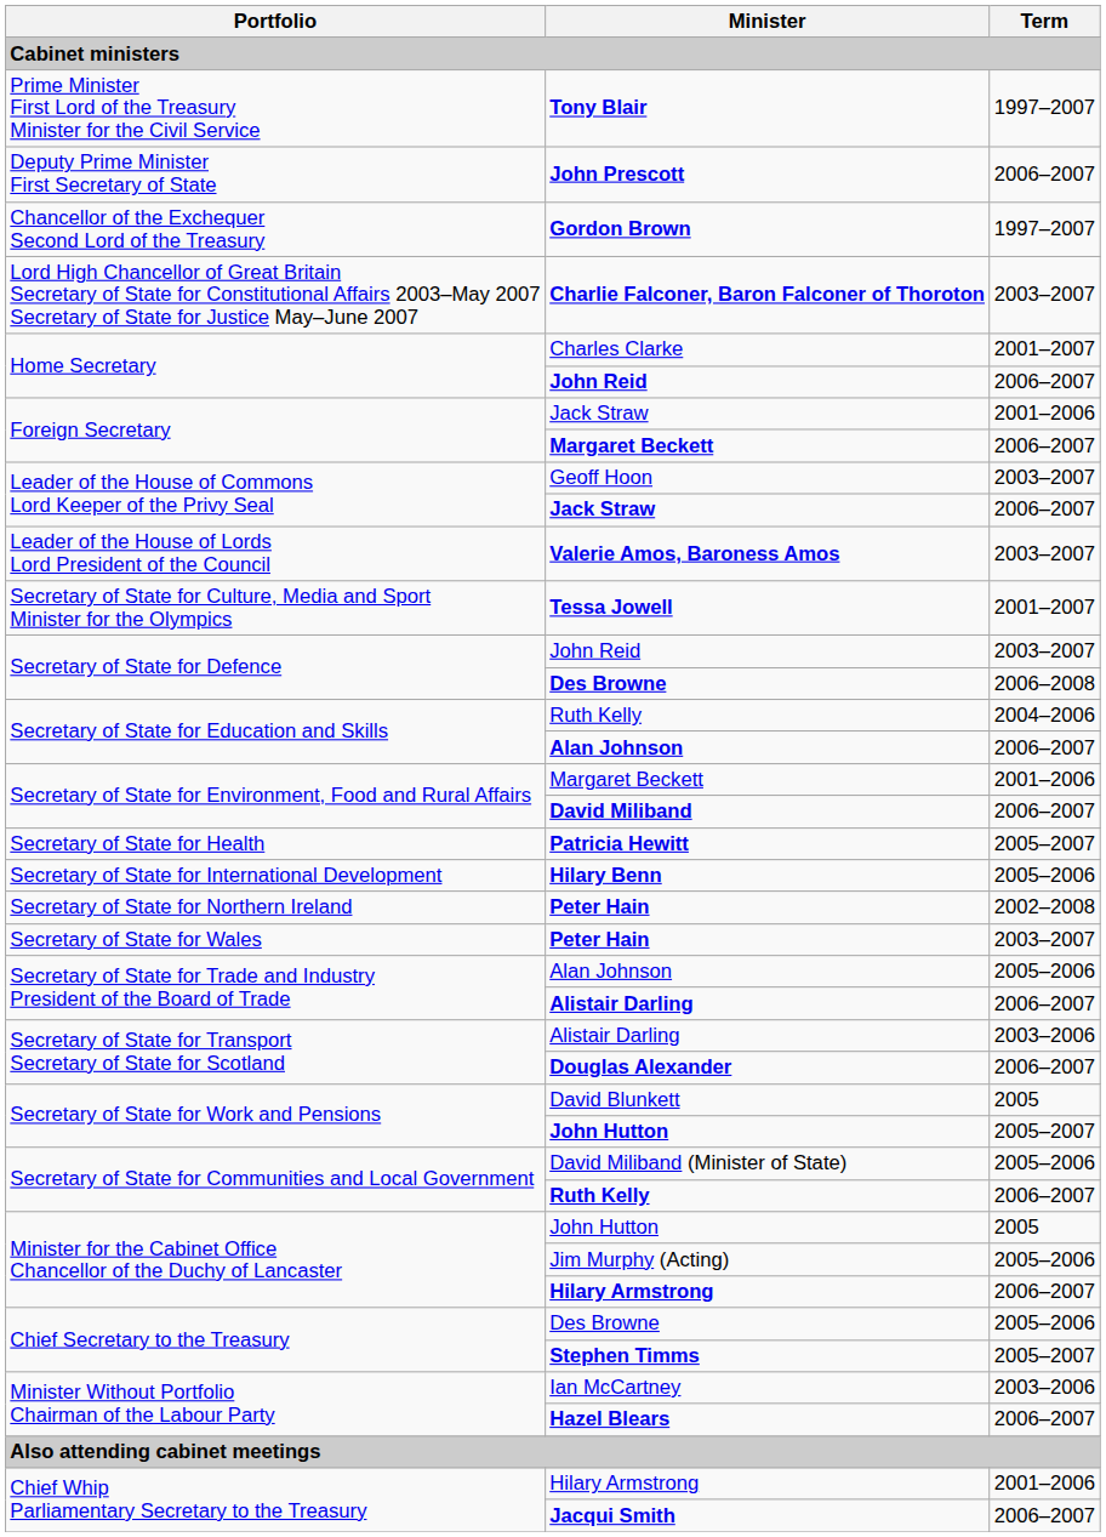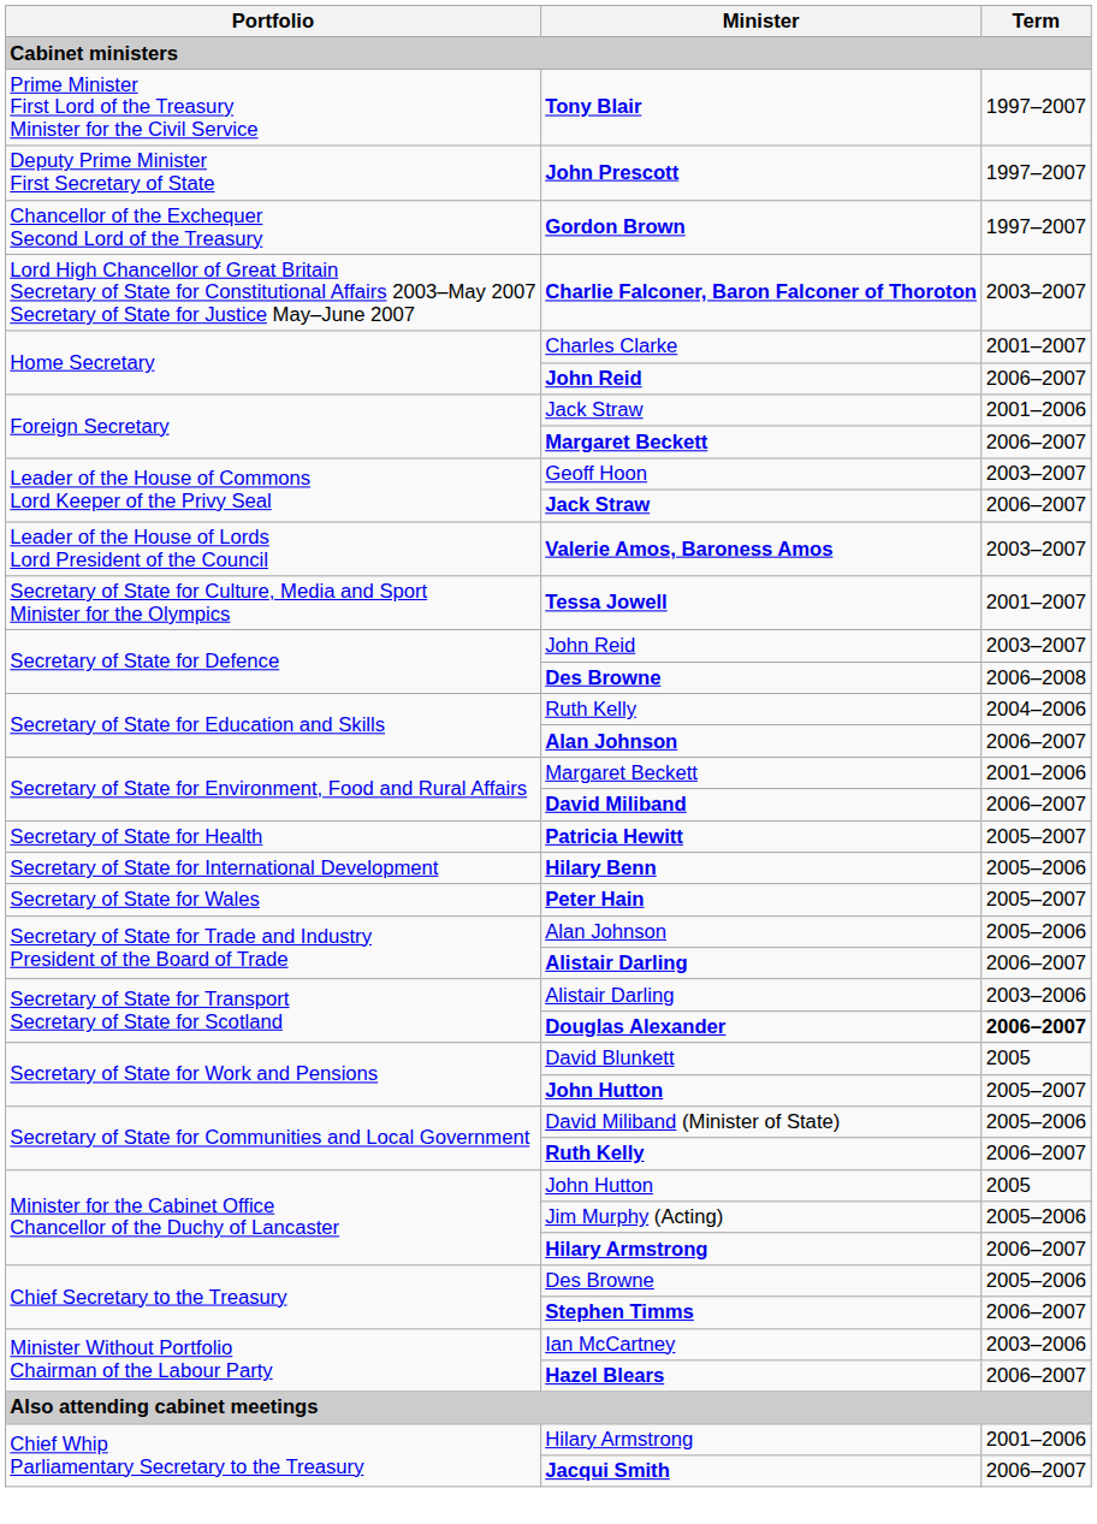John Prescott | Term: 2006–2007 -> 1997–2007
- row: Secretary of State for Northern Ireland | Peter Hain | 2002–2008
Secretary of State for Wales / Peter Hain | Term: 2003–2007 -> 2005–2007
Douglas Alexander | Term: normal -> bold
Stephen Timms | Term: 2005–2007 -> 2006–2007
